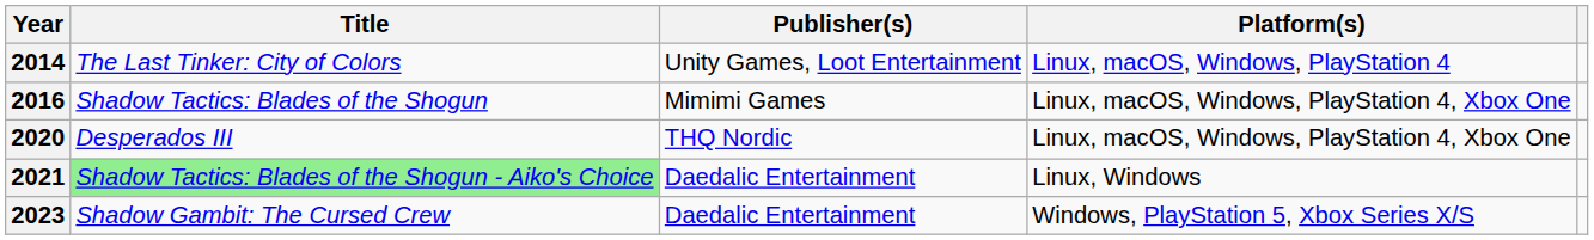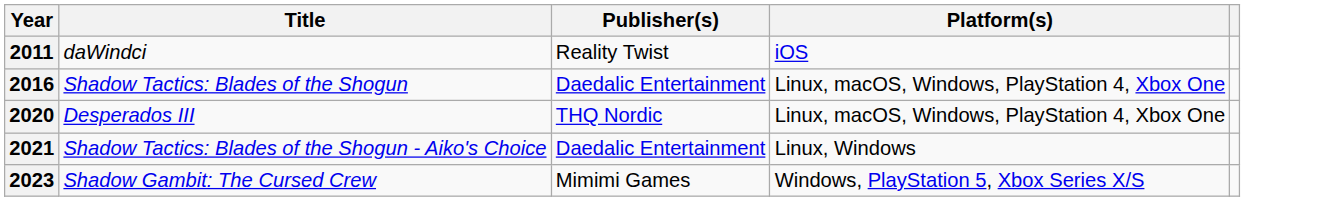+ row: 2011 | daWindci | Reality Twist | iOS
- row: 2014 | The Last Tinker: City of Colors | Unity Games, Loot Entertainment | Linux, macOS, Windows, PlayStation 4
2016 | Publisher(s): Mimimi Games -> Daedalic Entertainment
2021 | Title: lightgreen background -> no background
2023 | Publisher(s): Daedalic Entertainment -> Mimimi Games
